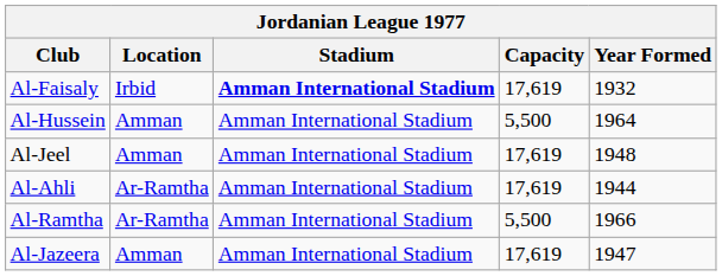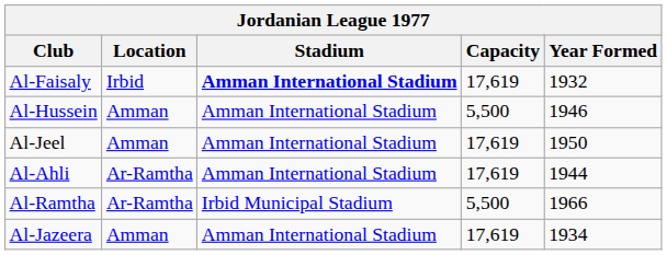Al-Hussein | Year Formed: 1964 -> 1946
Al-Jeel | Year Formed: 1948 -> 1950
Al-Ramtha | Stadium: Amman International Stadium -> Irbid Municipal Stadium
Al-Jazeera | Year Formed: 1947 -> 1934
